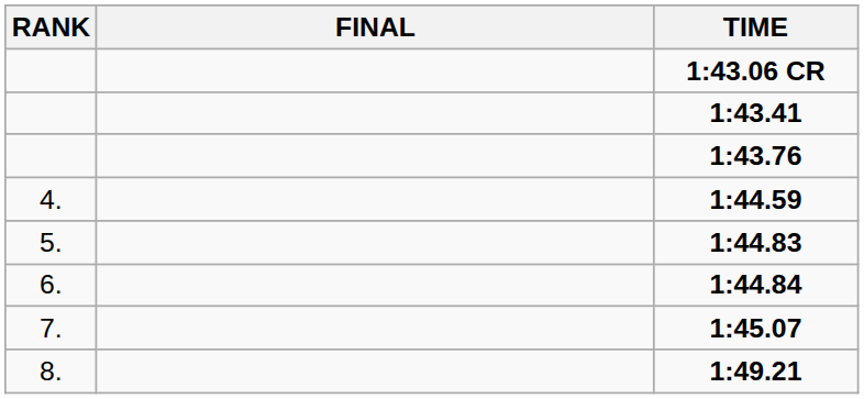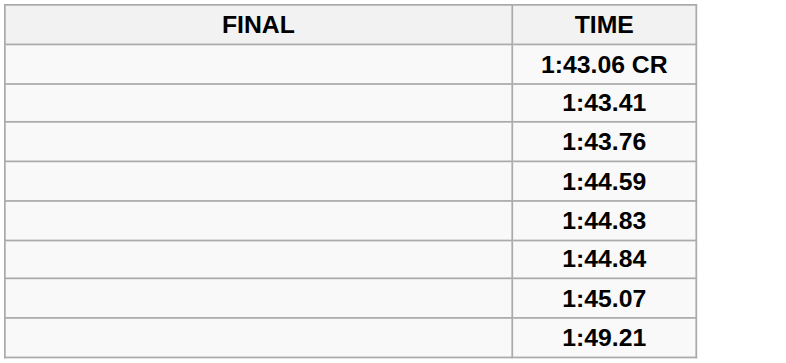- column: RANK | 4. | 5. | 6. | 7. | 8.
